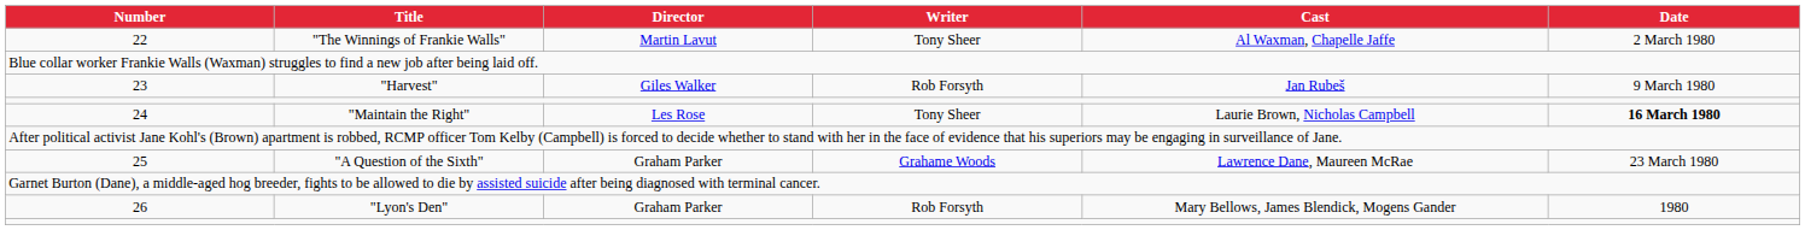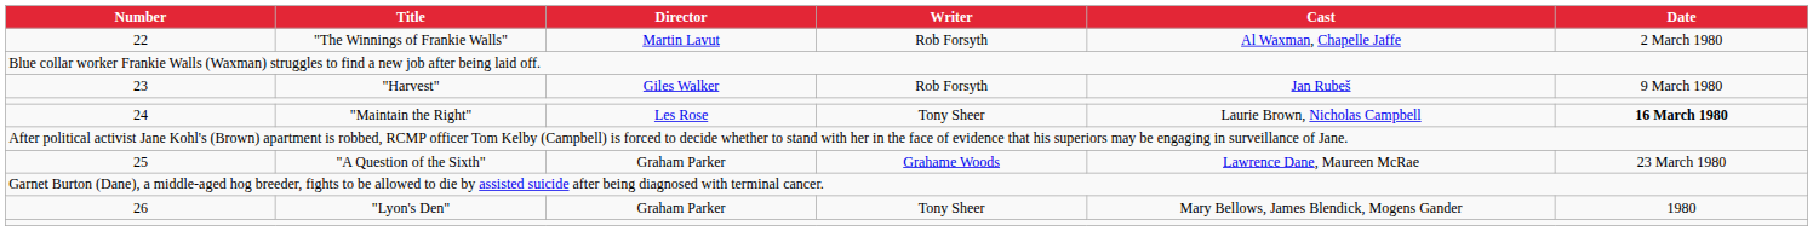"The Winnings of Frankie Walls" | Writer: Tony Sheer -> Rob Forsyth
"Lyon's Den" | Writer: Rob Forsyth -> Tony Sheer
